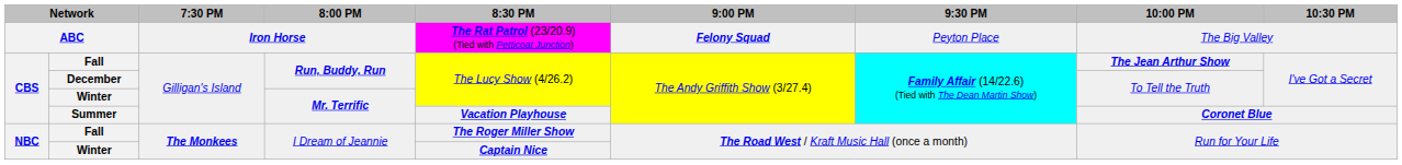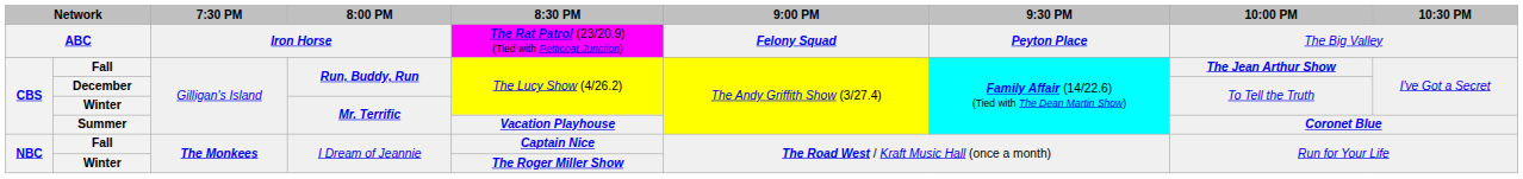ABC | 9:30 PM: normal -> bold
Fall / I Dream of Jeannie | 8:30 PM: The Roger Miller Show -> Captain Nice
Winter / I Dream of Jeannie | 8:30 PM: Captain Nice -> The Roger Miller Show
